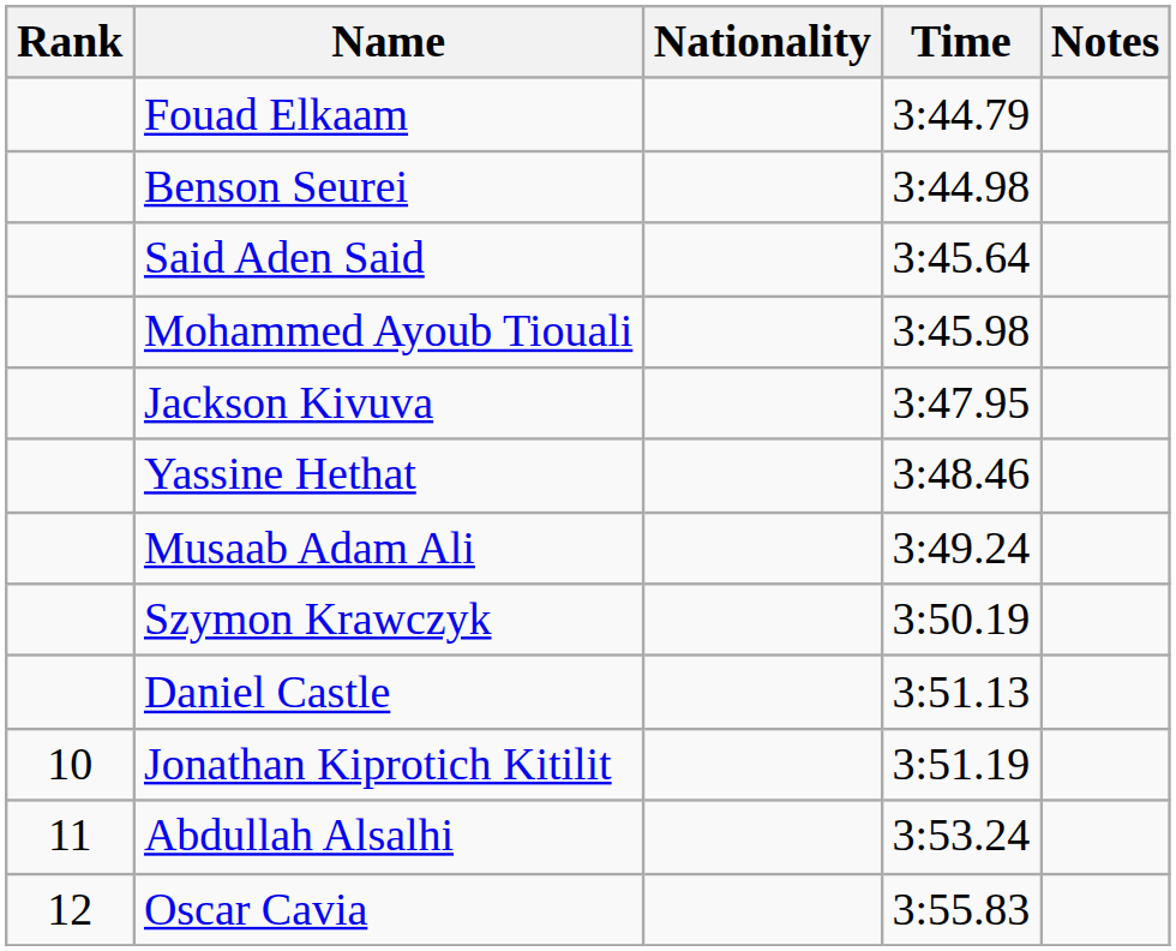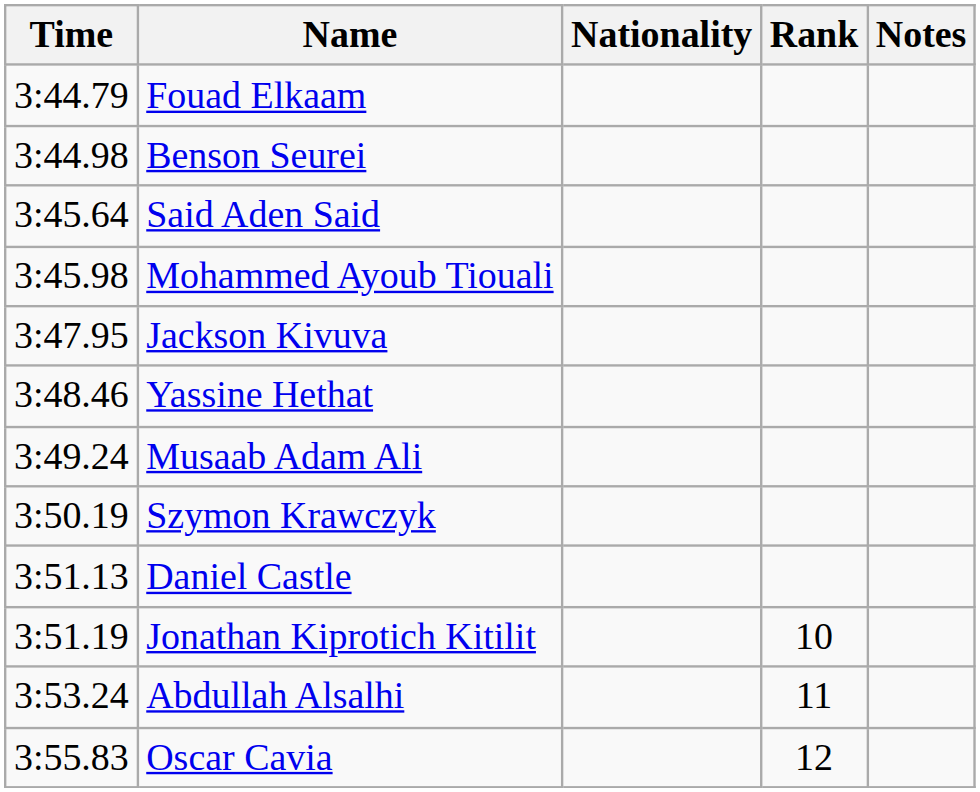columns swapped: Rank <-> Time
